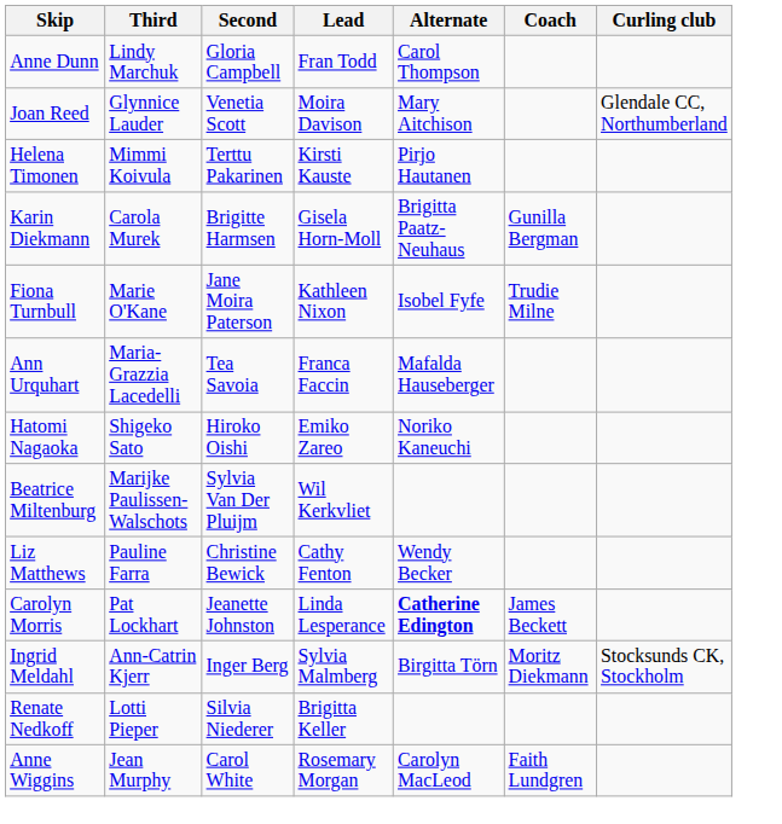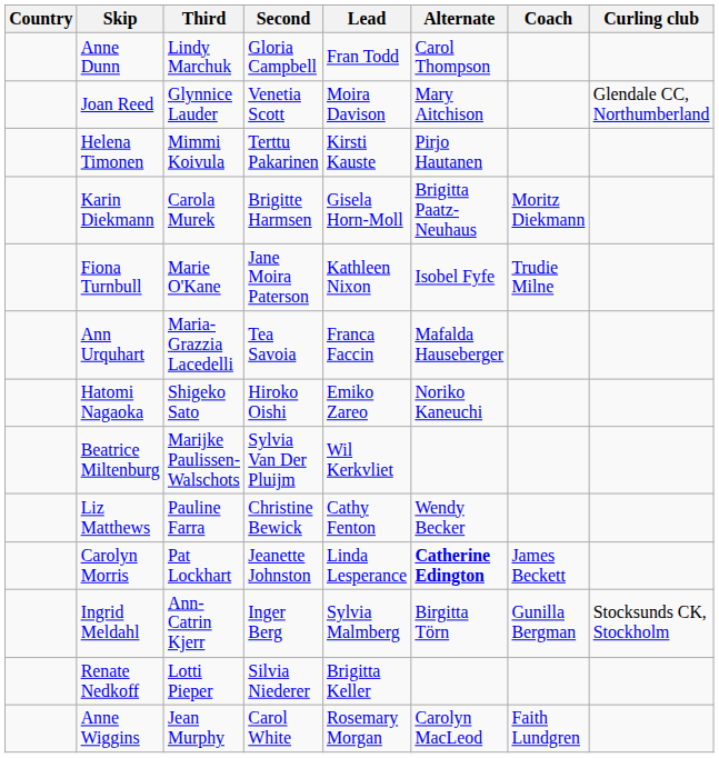+ column: Country
Karin Diekmann | Coach: Gunilla Bergman -> Moritz Diekmann
Ingrid Meldahl | Coach: Moritz Diekmann -> Gunilla Bergman
